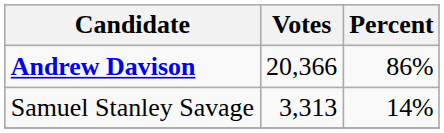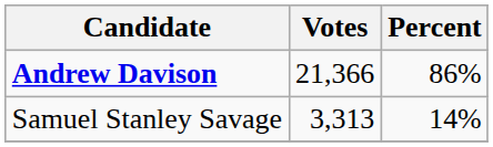Andrew Davison | Votes: 20,366 -> 21,366
